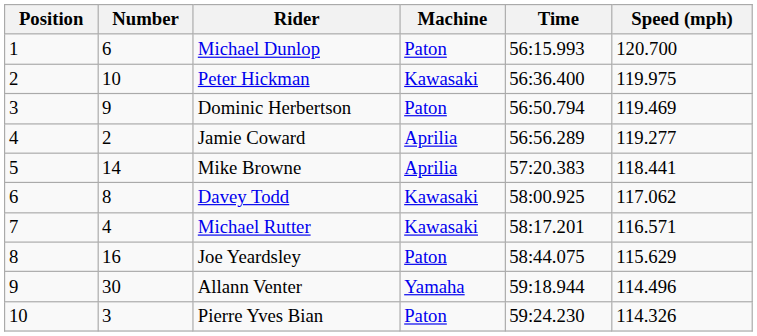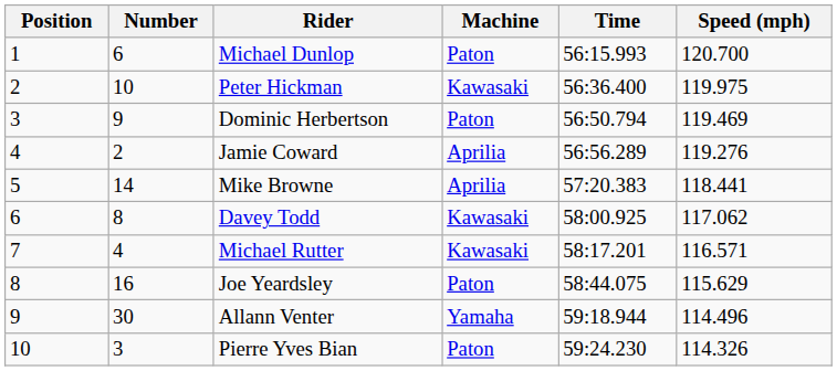Jamie Coward | Speed (mph): 119.277 -> 119.276
